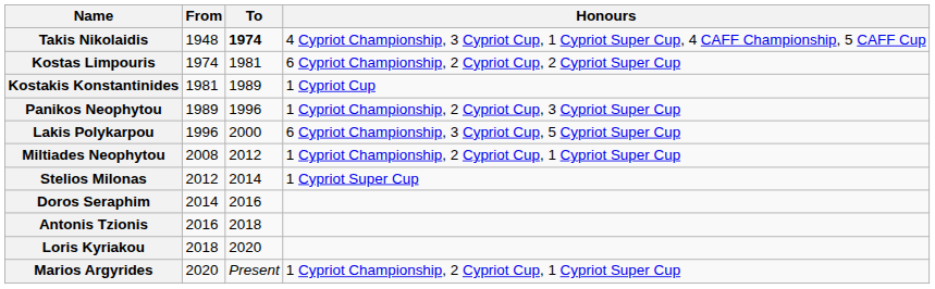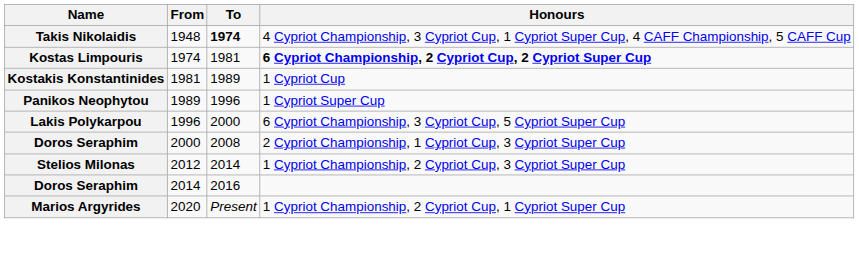Kostas Limpouris | Honours: normal -> bold
Panikos Neophytou | Honours: 1 Cypriot Championship, 2 Cypriot Cup, 3 Cypriot Super Cup -> 1 Cypriot Super Cup
+ row: Doros Seraphim | 2000 | 2008 | 2 Cypriot Championship, 1 Cypriot Cup, 3 Cypriot Super Cup
- row: Miltiades Neophytou | 2008 | 2012 | 1 Cypriot Championship, 2 Cypriot Cup, 1 Cypriot Super Cup
Stelios Milonas | Honours: 1 Cypriot Super Cup -> 1 Cypriot Championship, 2 Cypriot Cup, 3 Cypriot Super Cup
- row: Antonis Tzionis | 2016 | 2018
- row: Loris Kyriakou | 2018 | 2020
